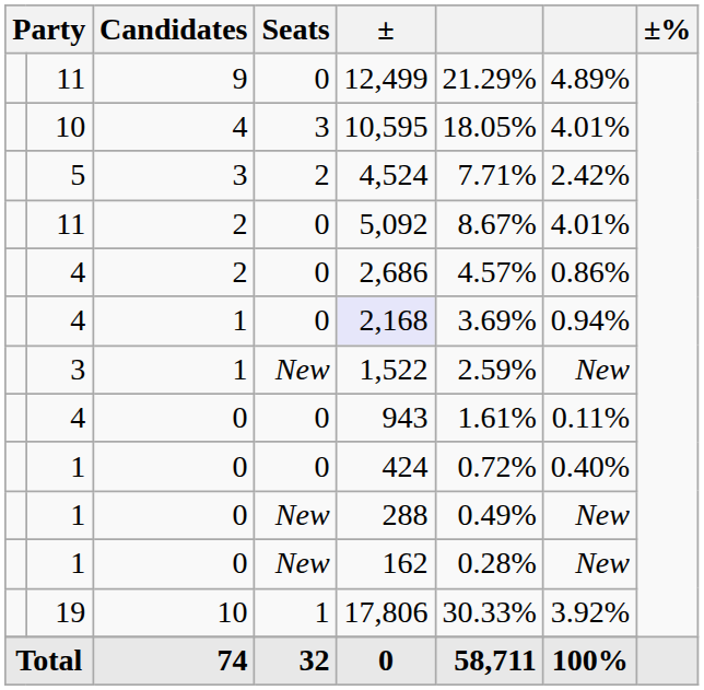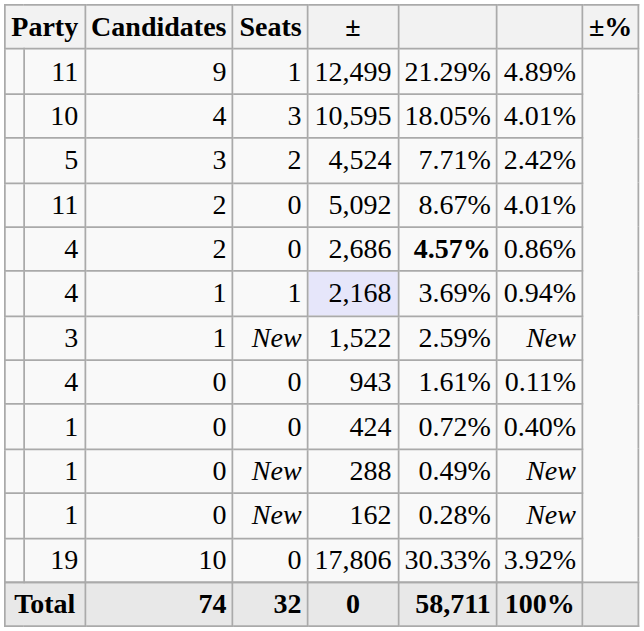11 / 9 | Seats: 0 -> 1
4 / 2 | column 6: normal -> bold
4 / 1 | Seats: 0 -> 1
19 | Seats: 1 -> 0
